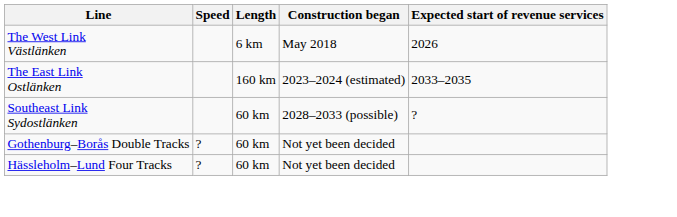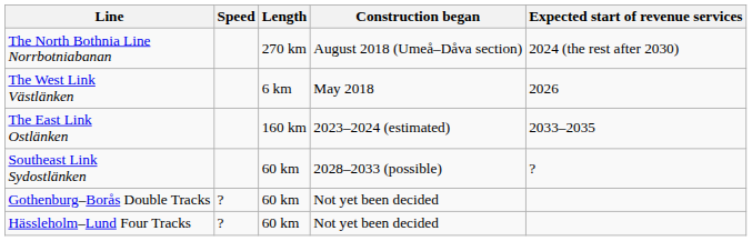+ row: The North Bothnia Line Norrbotniabanan | 270 km | August 2018 (Umeå–Dåva section) | 2024 (the rest after 2030)
